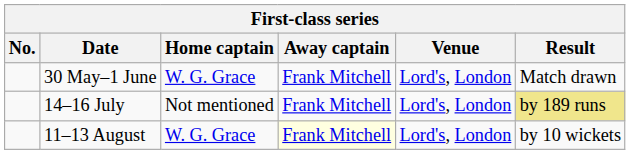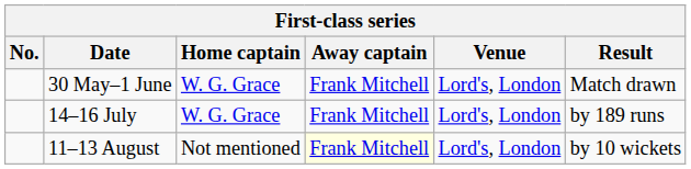14–16 July | Home captain: Not mentioned -> W. G. Grace
14–16 July | Result: khaki background -> no background
11–13 August | Home captain: W. G. Grace -> Not mentioned
